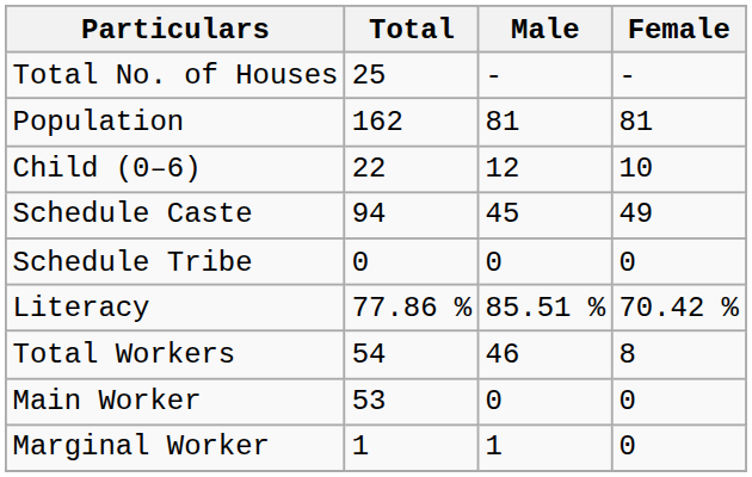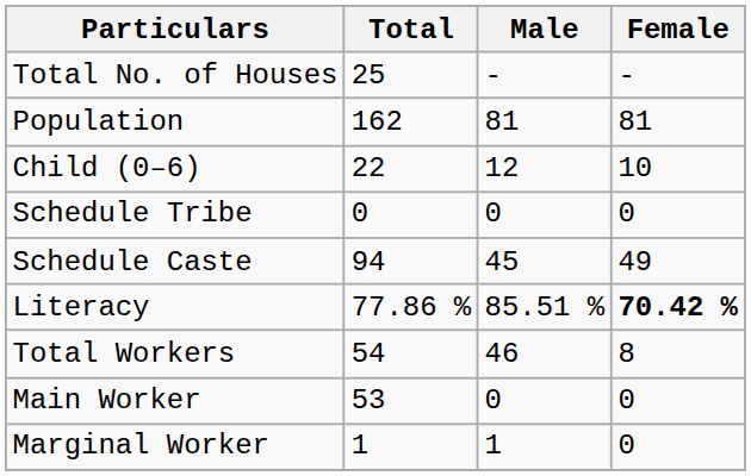rows swapped: Schedule Caste <-> Schedule Tribe
Literacy | Female: normal -> bold
